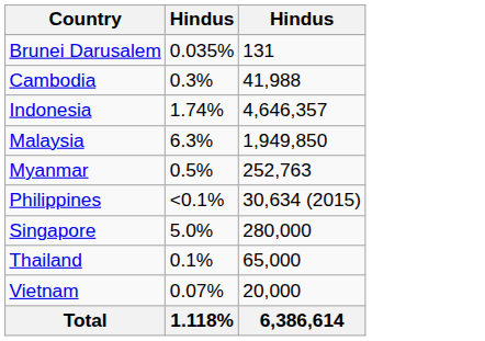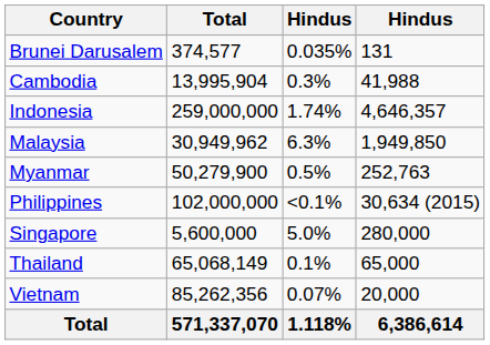+ column: Total | 374,577 | 13,995,904 | 259,000,000 | 30,949,962 | 50,279,900 | 102,000,000 | 5,600,000 | 65,068,149 | 85,262,356 | 571,337,070
